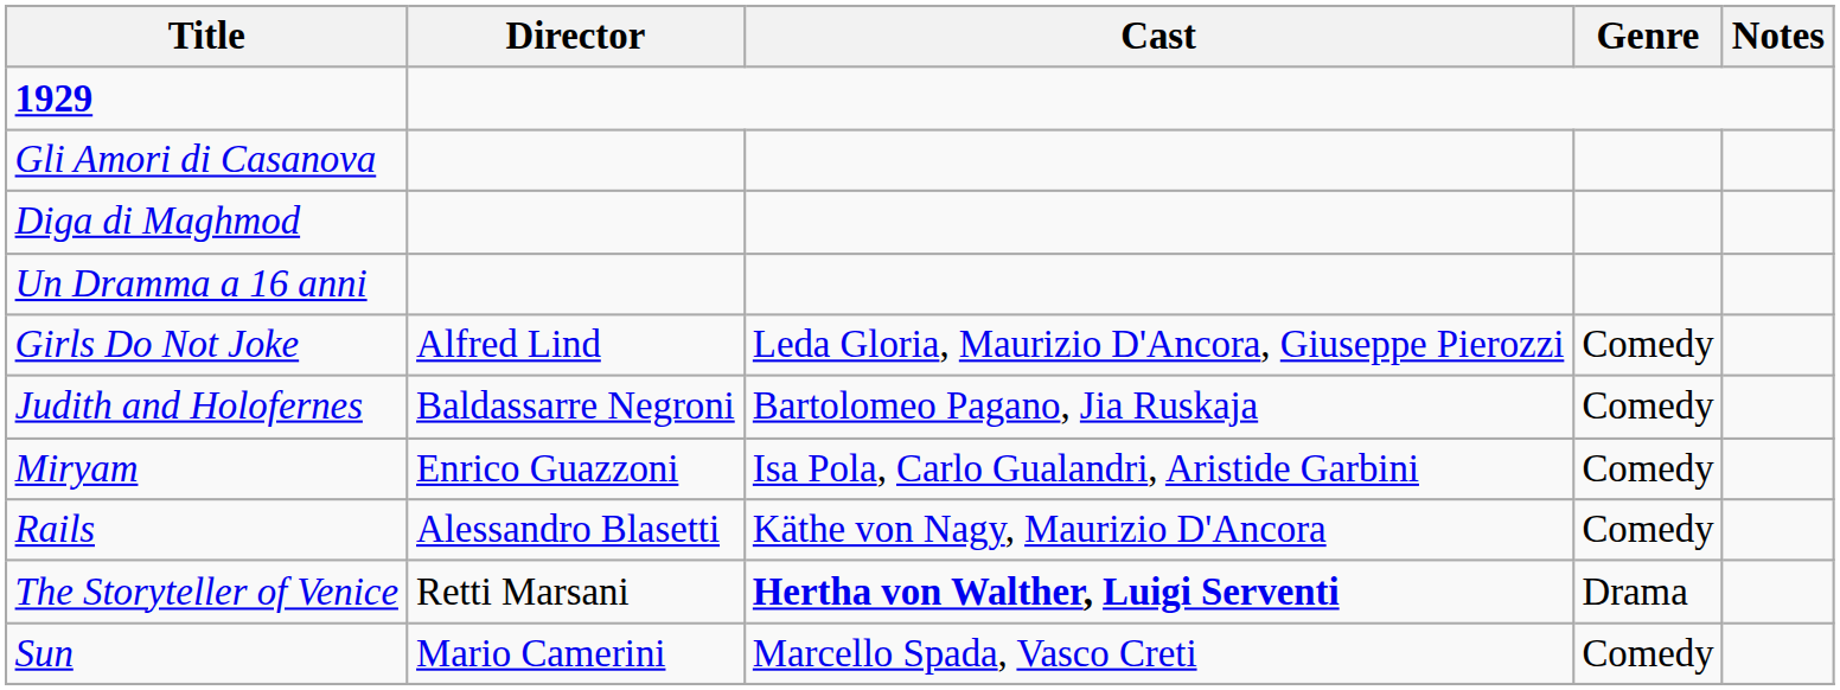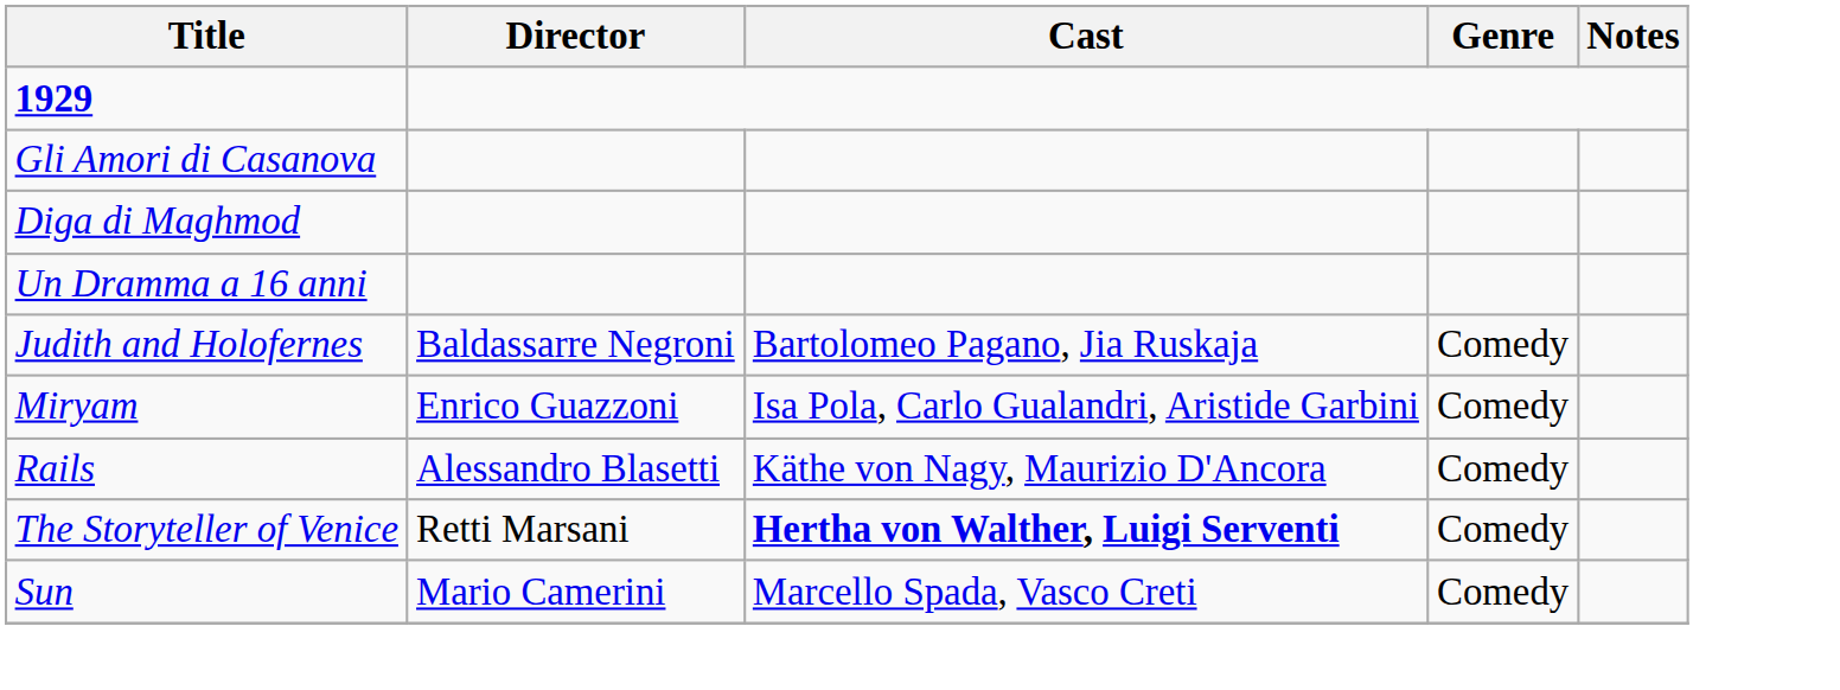- row: Girls Do Not Joke | Alfred Lind | Leda Gloria, Maurizio D'Ancora, Giuseppe Pierozzi | Comedy
The Storyteller of Venice | Genre: Drama -> Comedy
